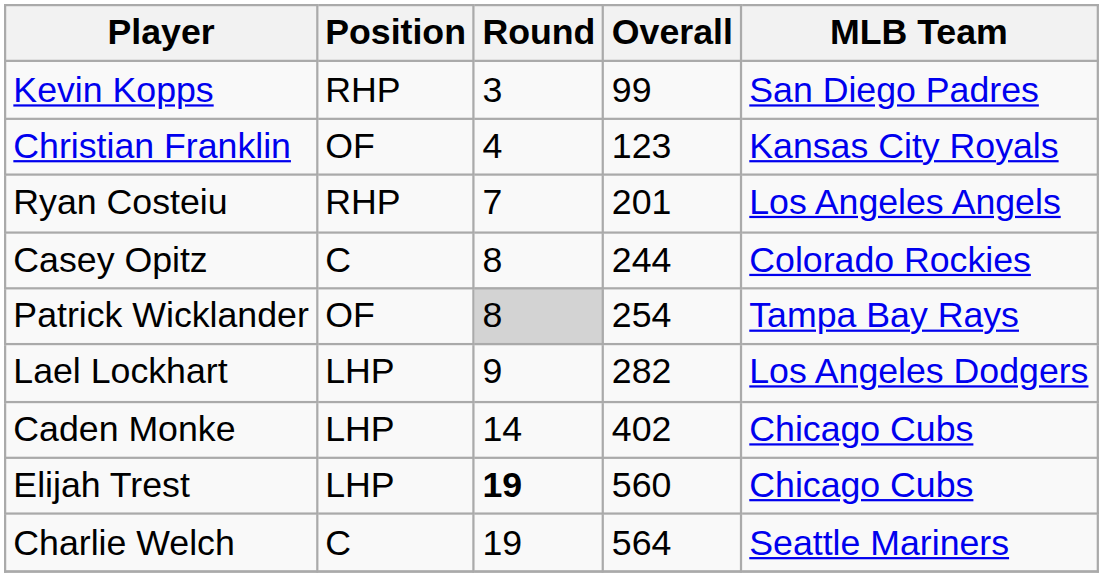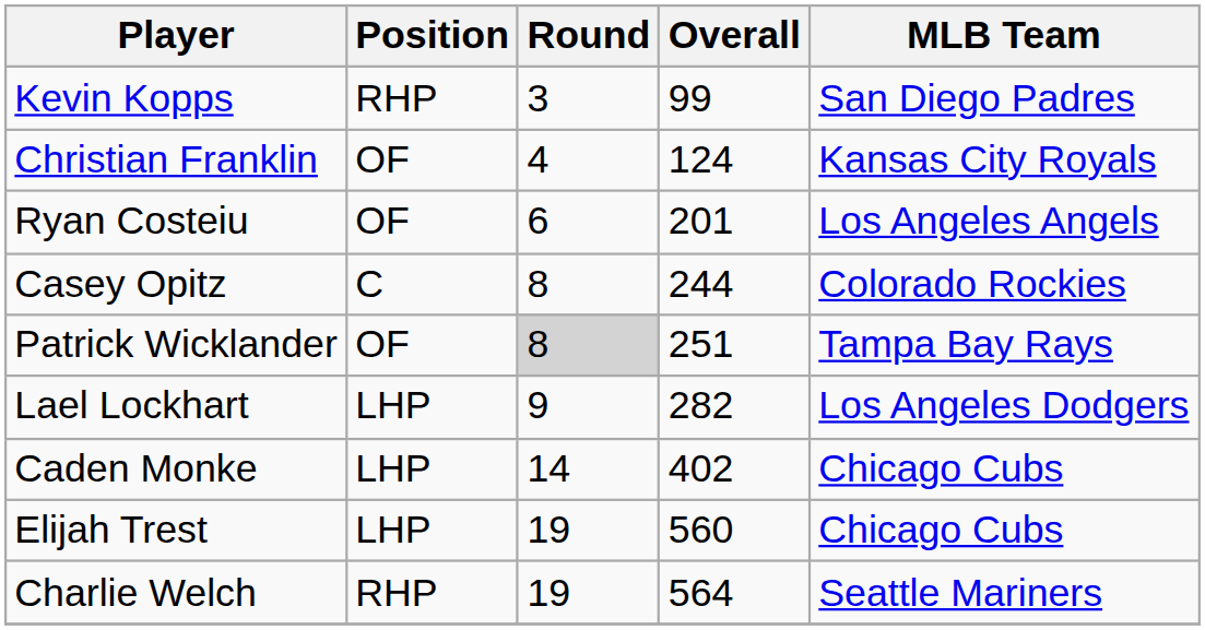Christian Franklin | Overall: 123 -> 124
Ryan Costeiu | Position: RHP -> OF
Ryan Costeiu | Round: 7 -> 6
Patrick Wicklander | Overall: 254 -> 251
Elijah Trest | Round: bold -> normal
Charlie Welch | Position: C -> RHP
